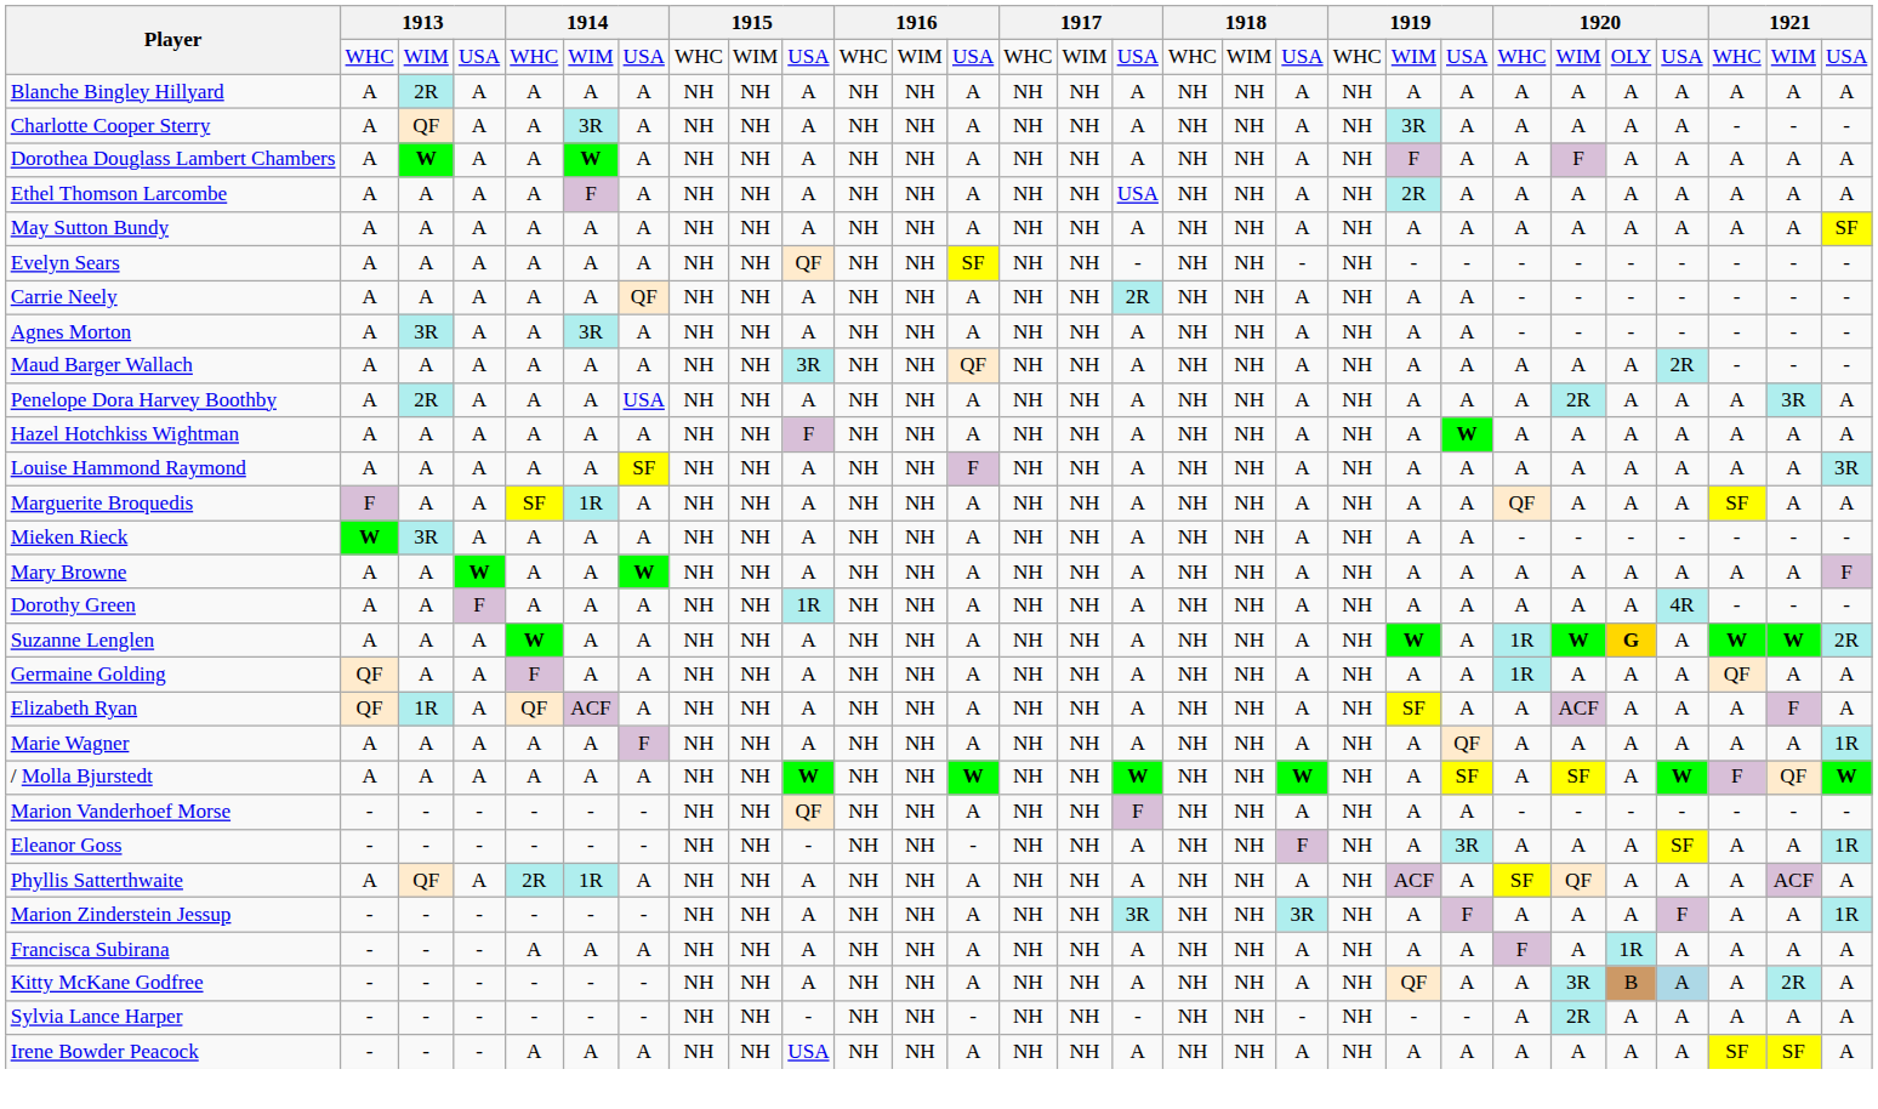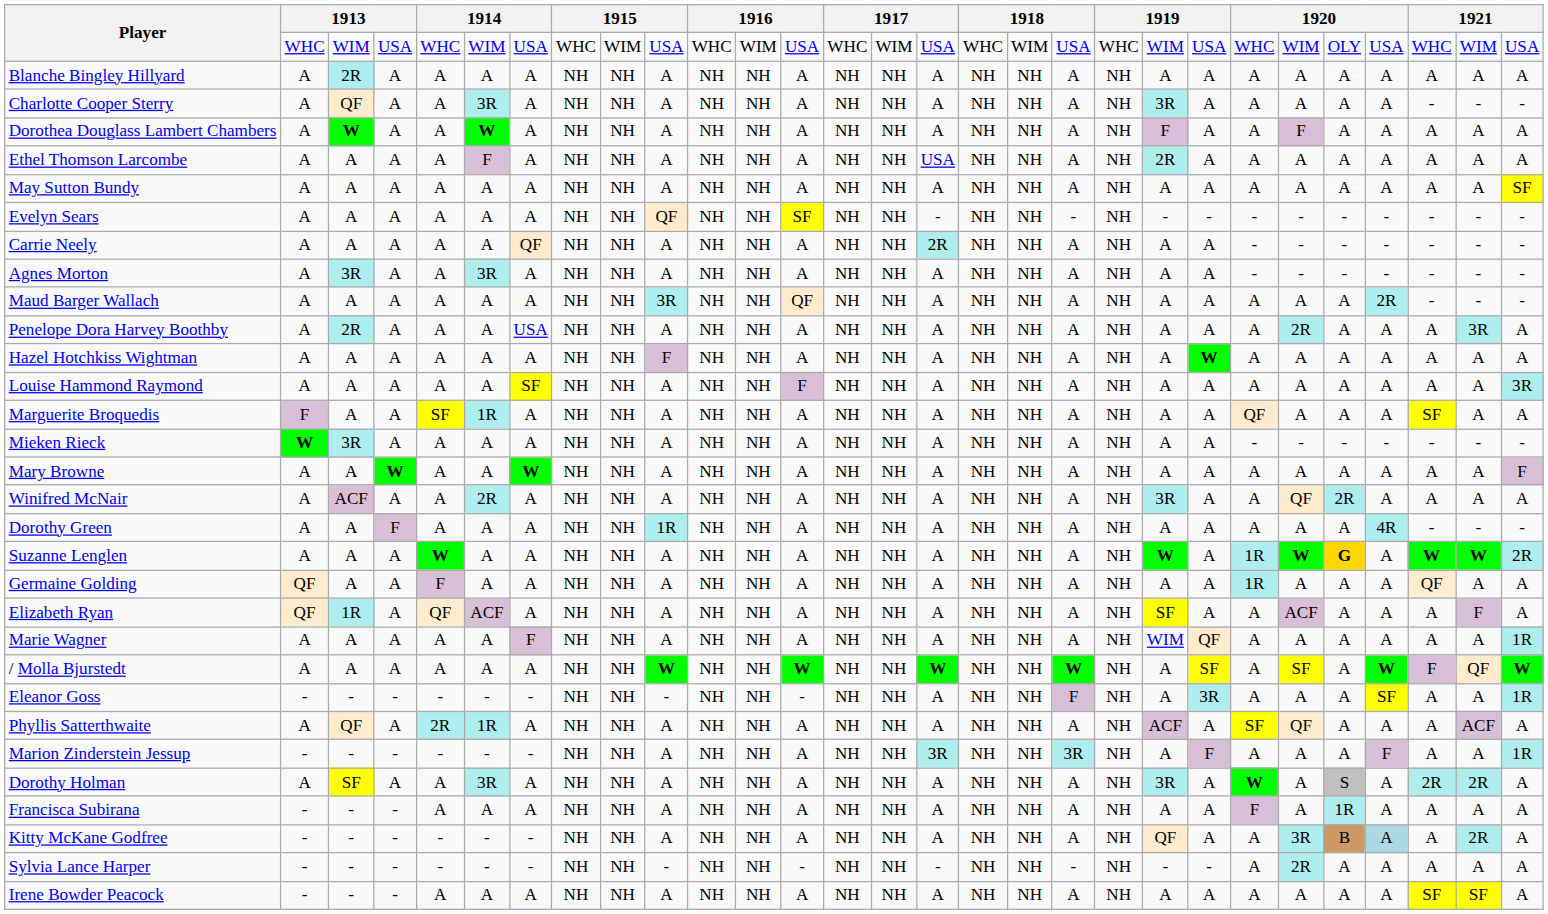+ row: Winifred McNair | A | ACF | A | A | 2R | A | NH | NH | A | NH | NH | A | NH | NH | A | NH | NH | A | NH | 3R | A | A | QF | 2R | A | A | A | A
Marie Wagner | column 21: A -> WIM
- row: Marion Vanderhoef Morse | - | - | - | - | - | - | NH | NH | QF | NH | NH | A | NH | NH | F | NH | NH | A | NH | A | A | - | - | - | - | - | - | -
+ row: Dorothy Holman | A | SF | A | A | 3R | A | NH | NH | A | NH | NH | A | NH | NH | A | NH | NH | A | NH | 3R | A | W | A | S | A | 2R | 2R | A
Irene Bowder Peacock | column 10: USA -> A
